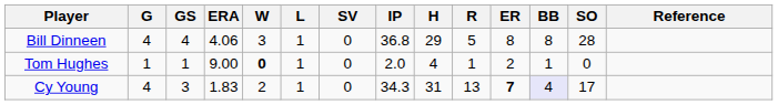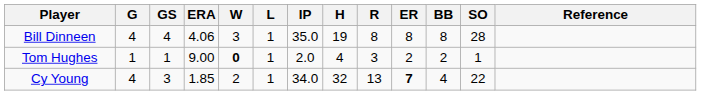- column: SV | 0 | 0 | 0
Bill Dinneen | IP: 36.8 -> 35.0
Bill Dinneen | H: 29 -> 19
Bill Dinneen | R: 5 -> 8
Tom Hughes | R: 1 -> 3
Tom Hughes | BB: 1 -> 2
Tom Hughes | SO: 0 -> 1
Cy Young | ERA: 1.83 -> 1.85
Cy Young | IP: 34.3 -> 34.0
Cy Young | H: 31 -> 32
Cy Young | BB: lavender background -> no background
Cy Young | SO: 17 -> 22
